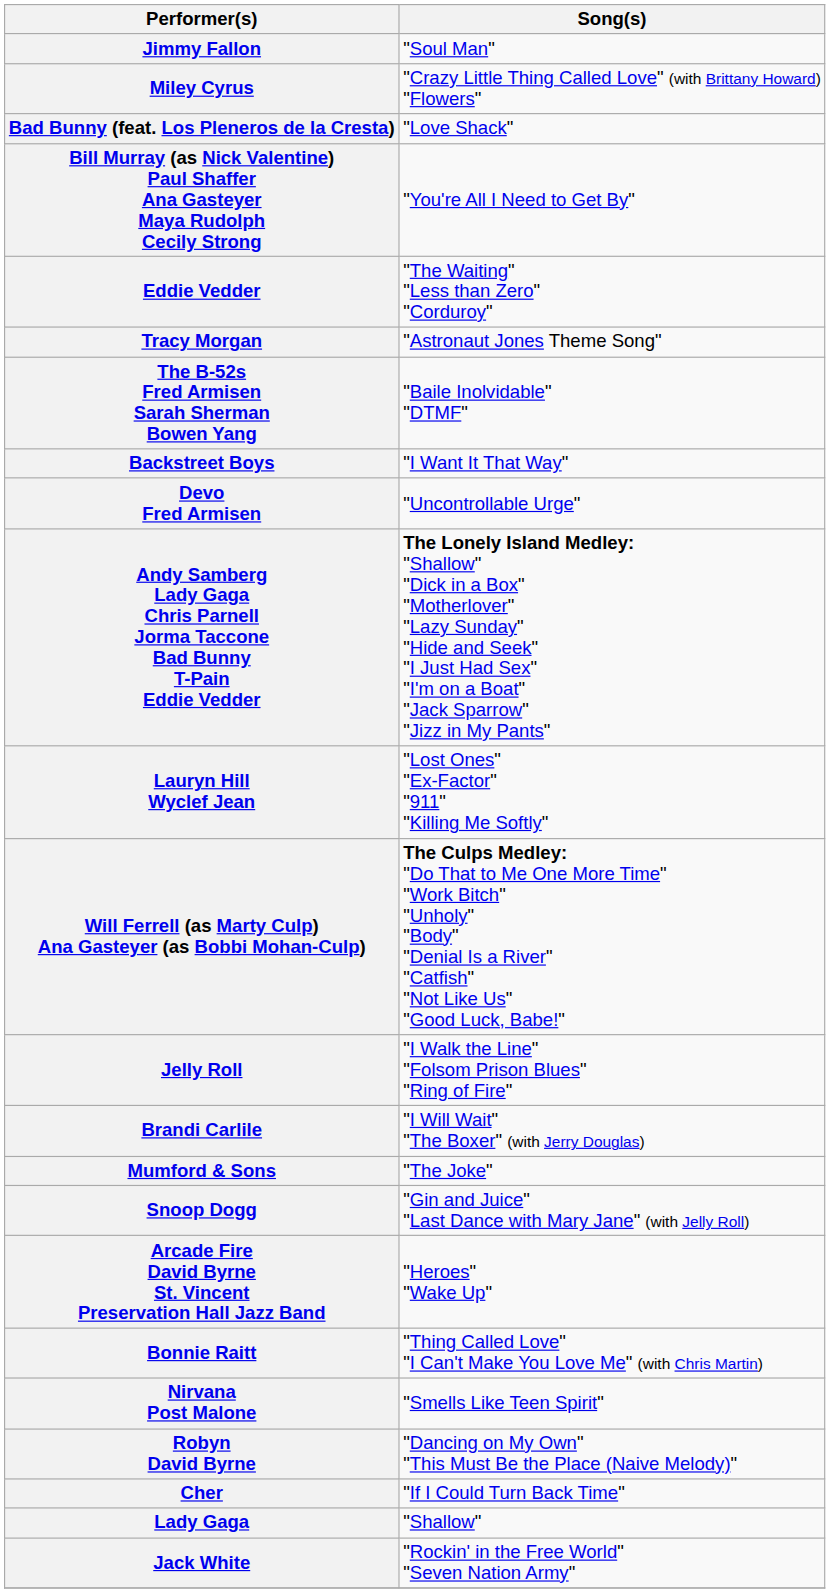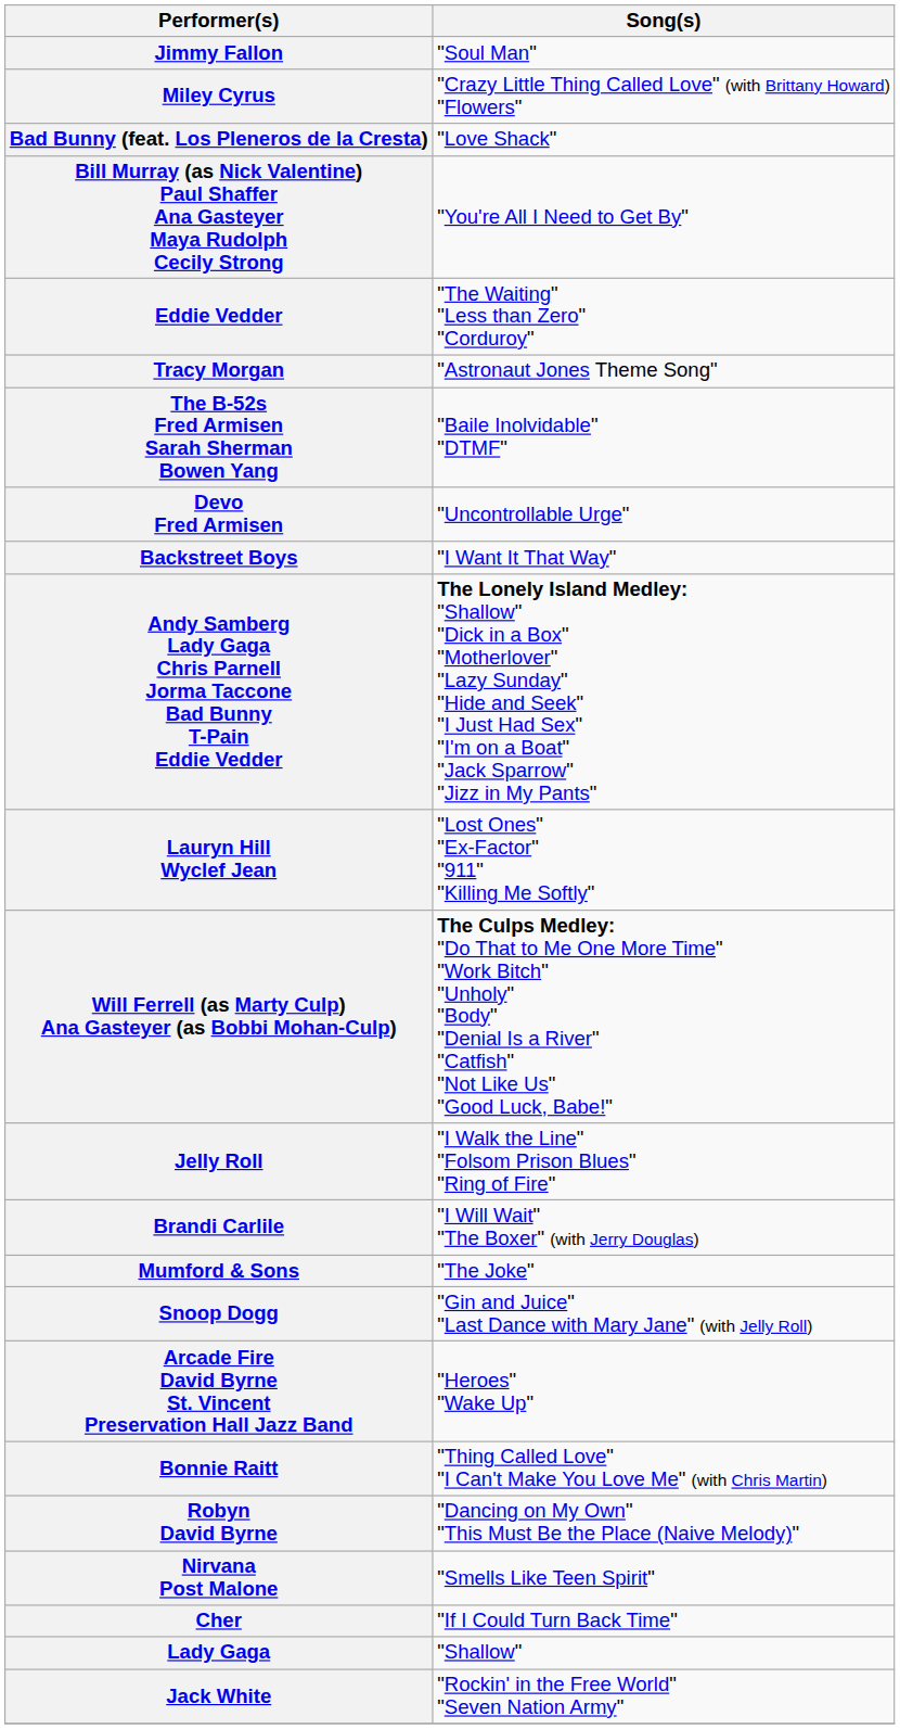rows swapped: Backstreet Boys <-> Devo Fred Armisen
rows swapped: Nirvana Post Malone <-> Robyn David Byrne
